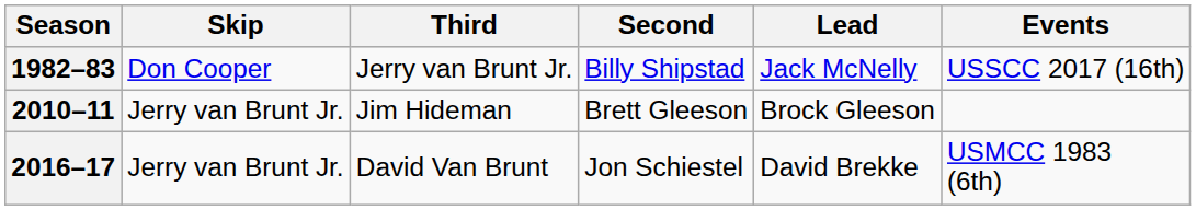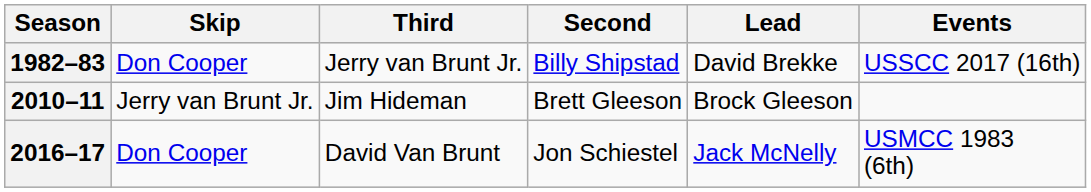1982–83 | Lead: Jack McNelly -> David Brekke
2016–17 | Skip: Jerry van Brunt Jr. -> Don Cooper
2016–17 | Lead: David Brekke -> Jack McNelly
